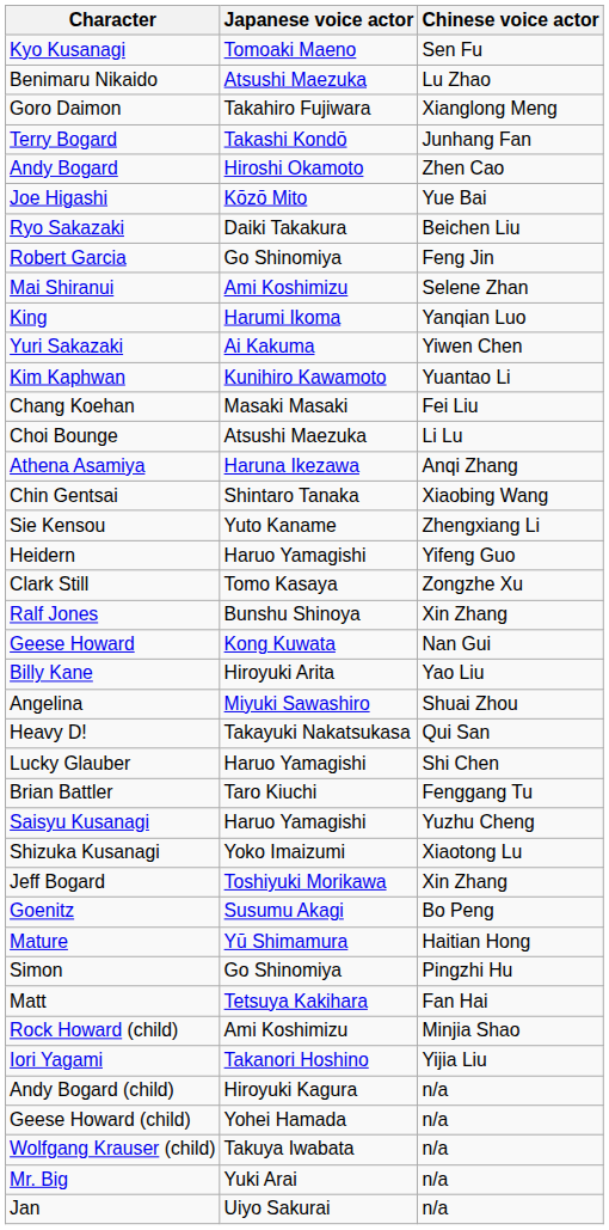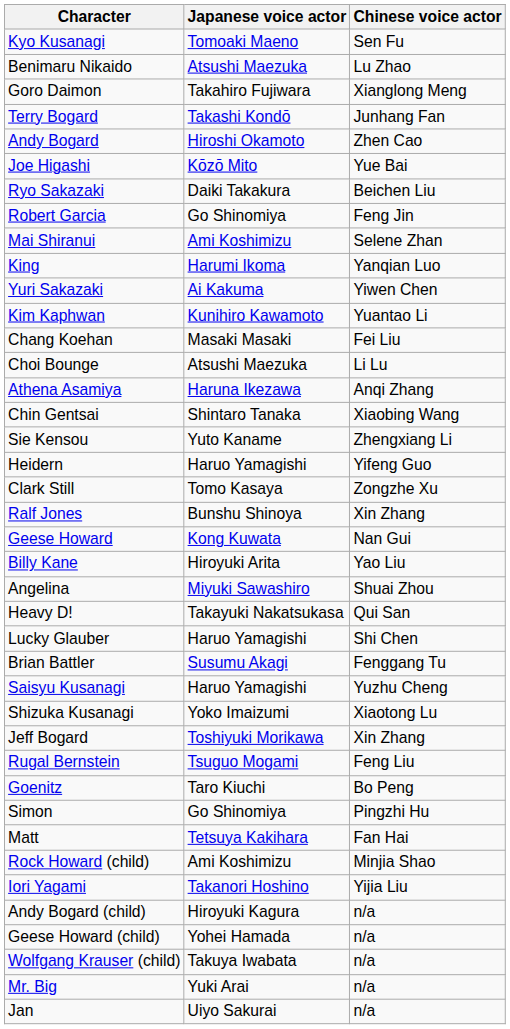Brian Battler | Japanese voice actor: Taro Kiuchi -> Susumu Akagi
+ row: Rugal Bernstein | Tsuguo Mogami | Feng Liu
Goenitz | Japanese voice actor: Susumu Akagi -> Taro Kiuchi
- row: Mature | Yū Shimamura | Haitian Hong
